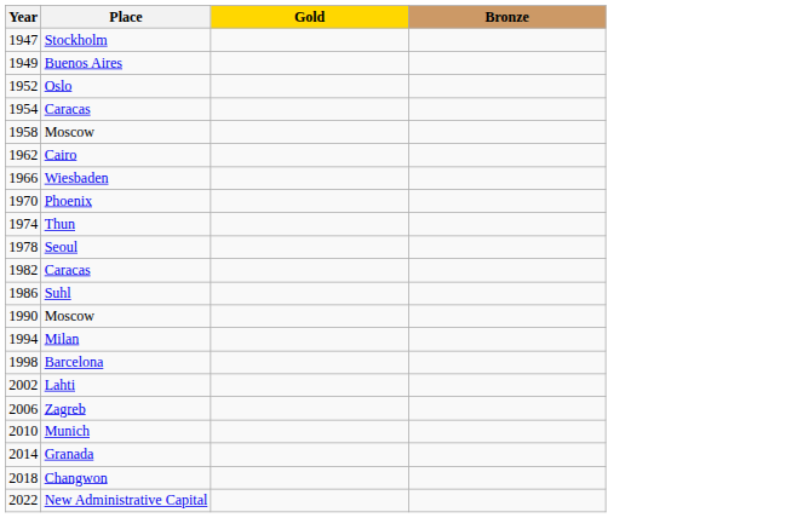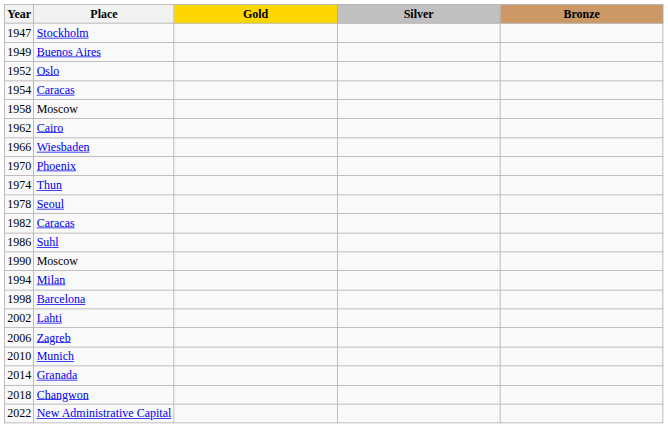+ column: Silver
